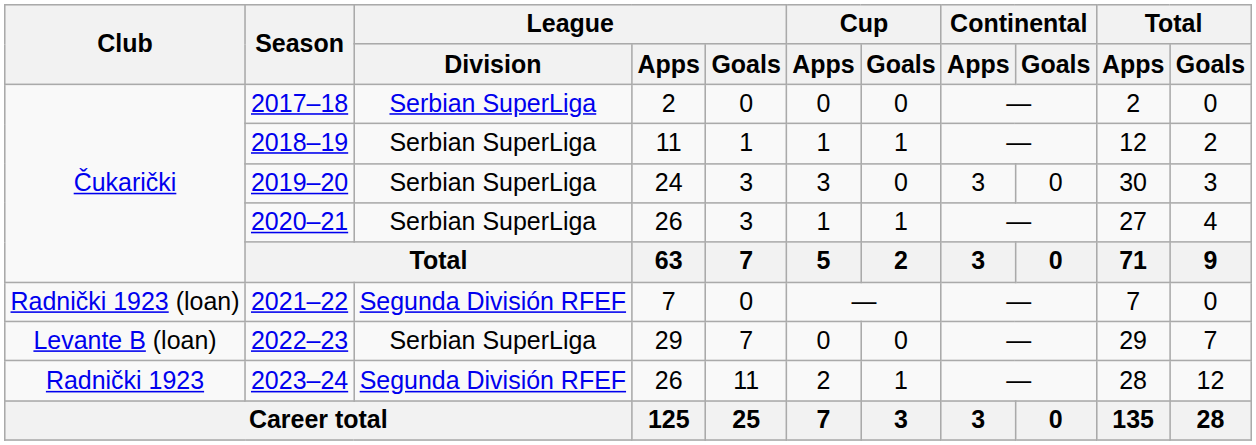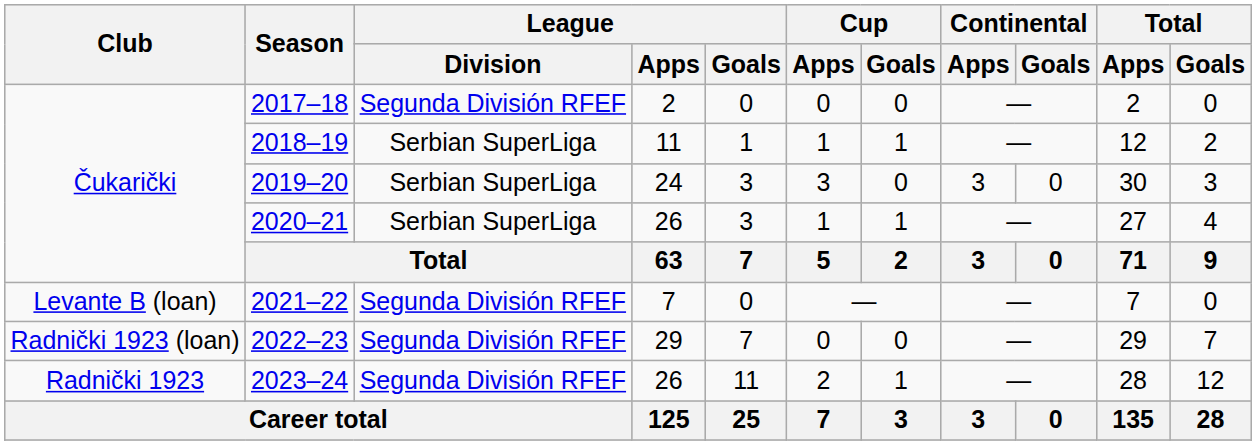2017–18 | League / Division: Serbian SuperLiga -> Segunda División RFEF
2021–22 | Club: Radnički 1923 (loan) -> Levante B (loan)
2022–23 | Club: Levante B (loan) -> Radnički 1923 (loan)
2022–23 | League / Division: Serbian SuperLiga -> Segunda División RFEF
